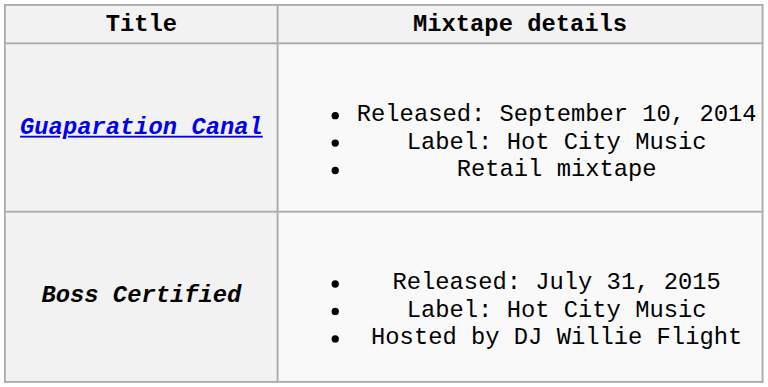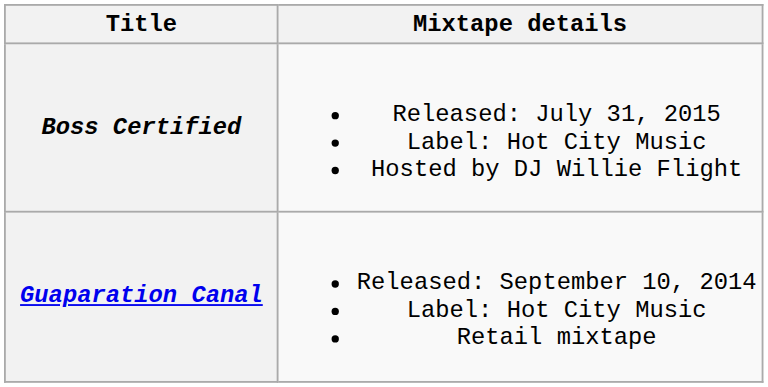rows swapped: Guaparation Canal <-> Boss Certified
